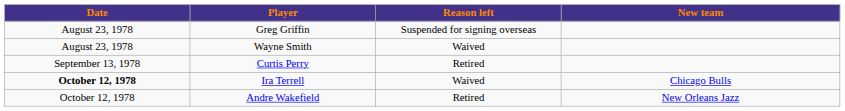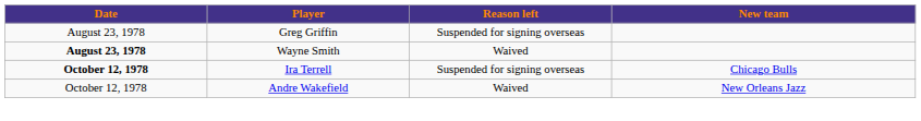Wayne Smith | Date: normal -> bold
- row: September 13, 1978 | Curtis Perry | Retired
Ira Terrell | Reason left: Waived -> Suspended for signing overseas
Andre Wakefield | Reason left: Retired -> Waived
